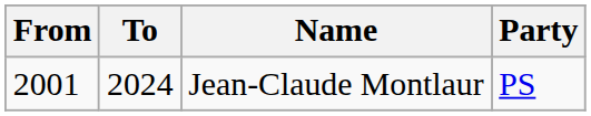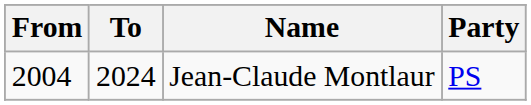Jean-Claude Montlaur | From: 2001 -> 2004
